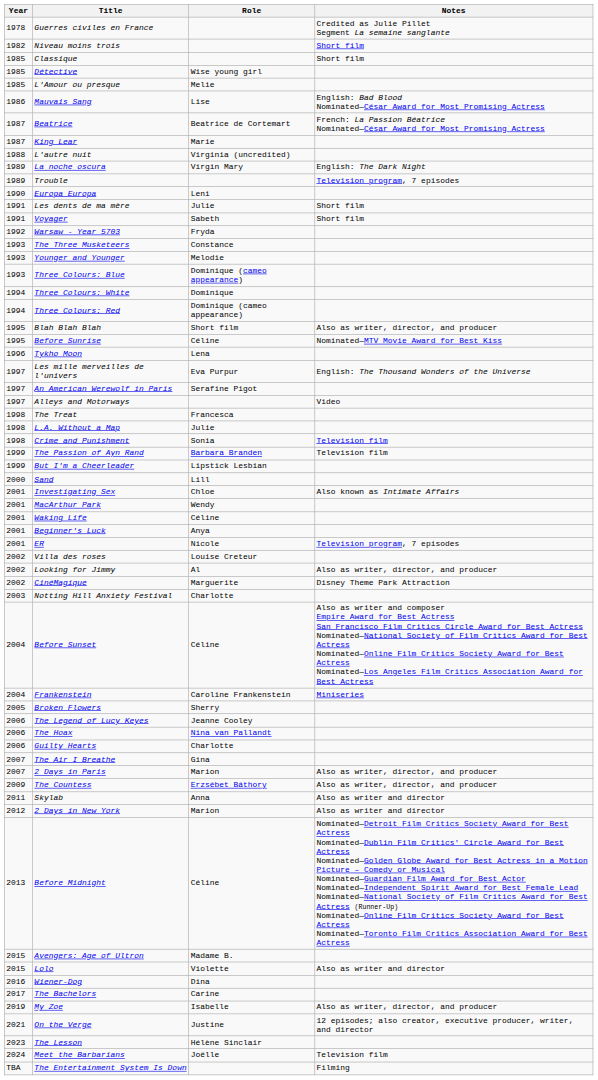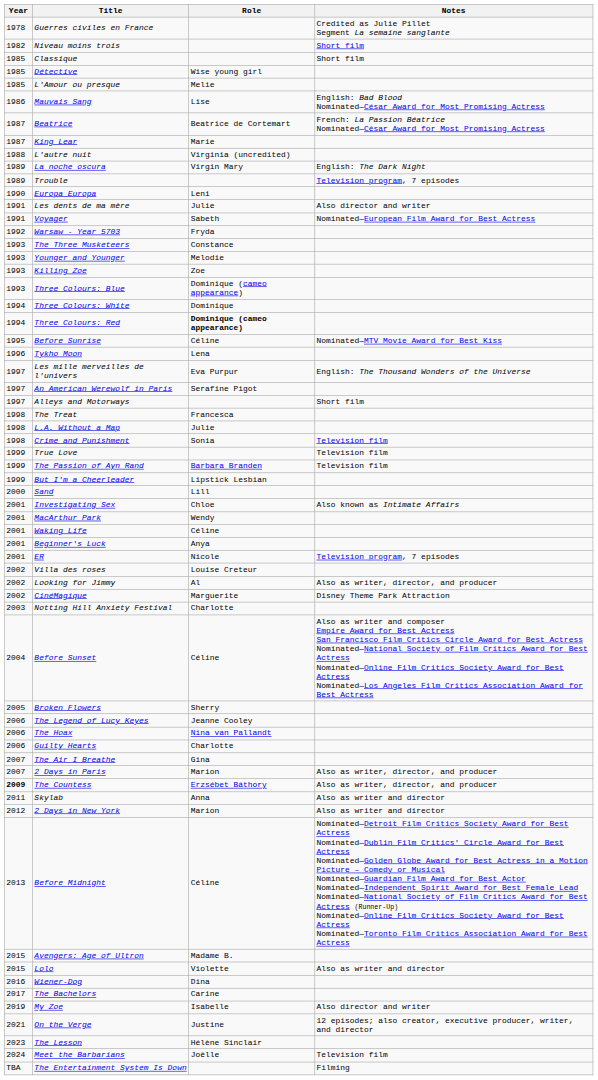Les dents de ma mère | Notes: Short film -> Also director and writer
Voyager | Notes: Short film -> Nominated—European Film Award for Best Actress
+ row: 1993 | Killing Zoe | Zoe
Three Colours: Red | Role: normal -> bold
- row: 1995 | Blah Blah Blah | Short film | Also as writer, director, and producer
Alleys and Motorways | Notes: Video -> Short film
+ row: 1999 | True Love | Television film
- row: 2004 | Frankenstein | Caroline Frankenstein | Miniseries
The Countess | Year: normal -> bold
My Zoe | Notes: Also as writer, director, and producer -> Also director and writer
